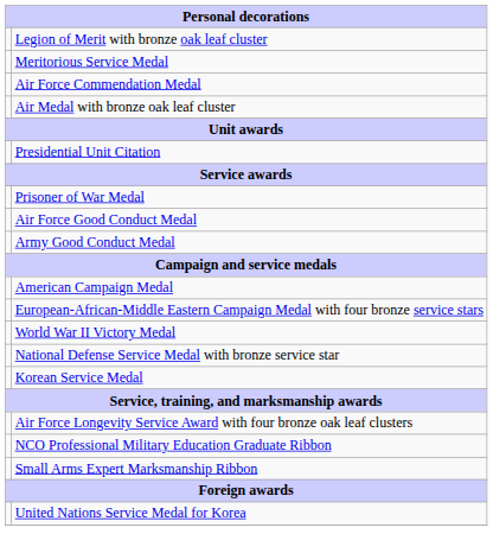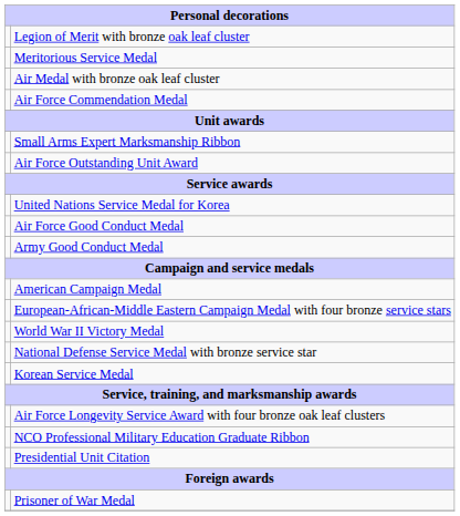rows swapped: Air Medal with bronze oak leaf cluster <-> Air Force Commendation Medal
rows swapped: Presidential Unit Citation <-> Small Arms Expert Marksmanship Ribbon
+ row: Air Force Outstanding Unit Award
rows swapped: Prisoner of War Medal <-> United Nations Service Medal for Korea
